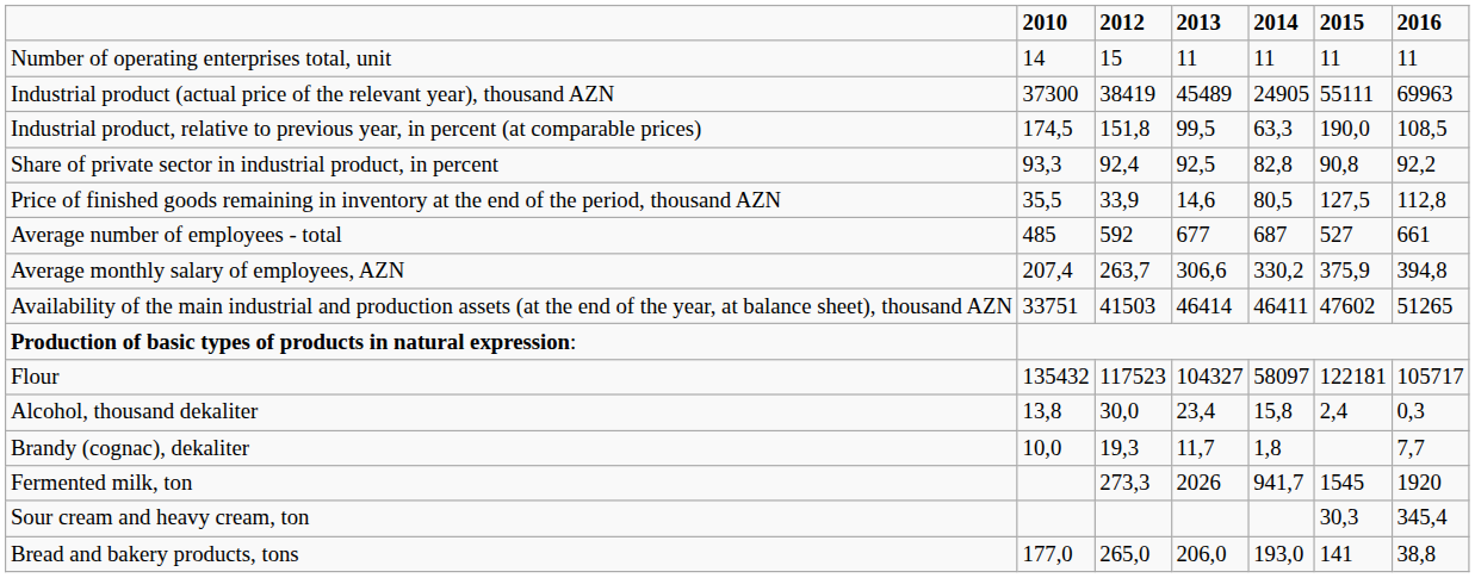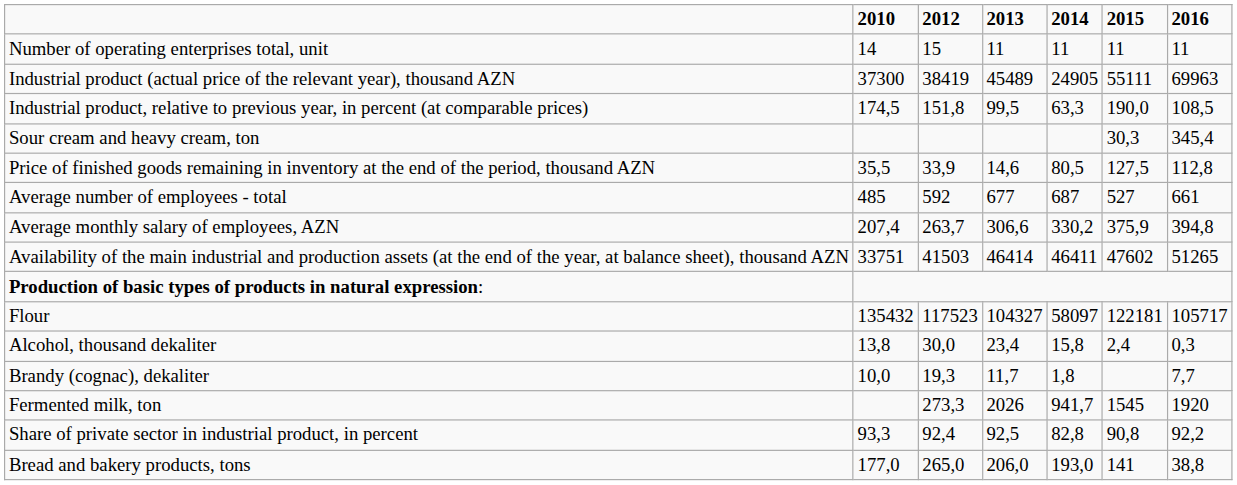rows swapped: Share of private sector in industrial product, in percent <-> Sour cream and heavy cream, ton
